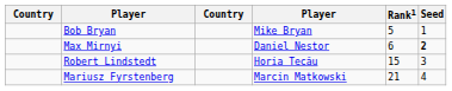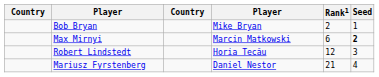Bob Bryan | Rank1: 5 -> 2
Max Mirnyi | column 4: Daniel Nestor -> Marcin Matkowski
Robert Lindstedt | Rank1: 15 -> 12
Mariusz Fyrstenberg | column 4: Marcin Matkowski -> Daniel Nestor
